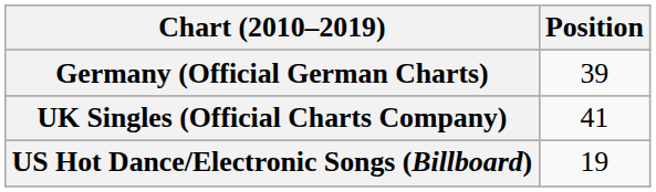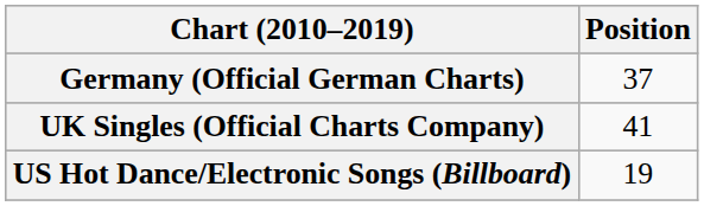Germany (Official German Charts) | Position: 39 -> 37
